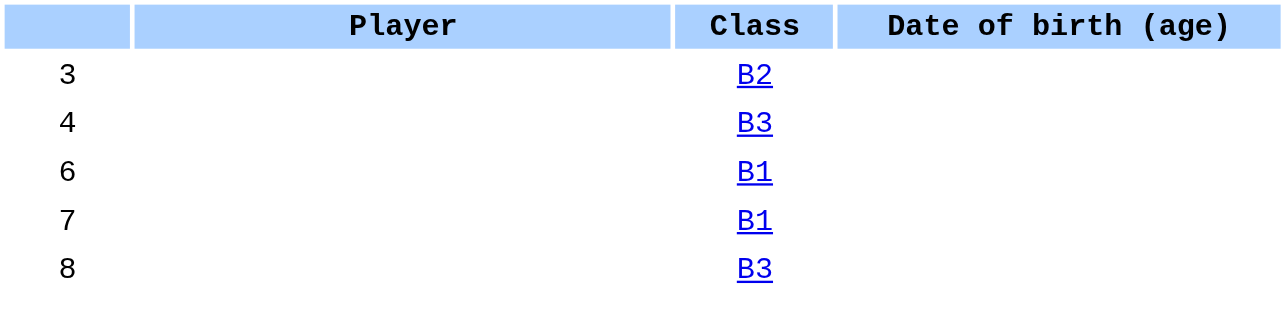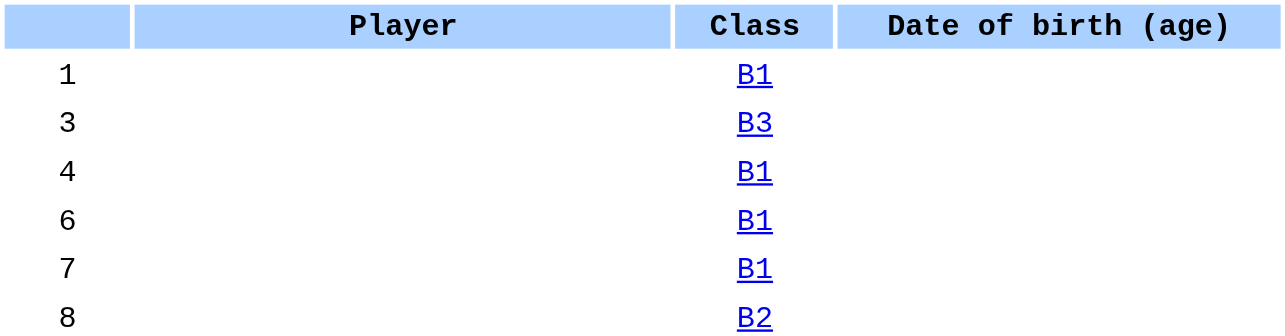+ row: 1 | B1
3 | Class: B2 -> B3
4 | Class: B3 -> B1
8 | Class: B3 -> B2
